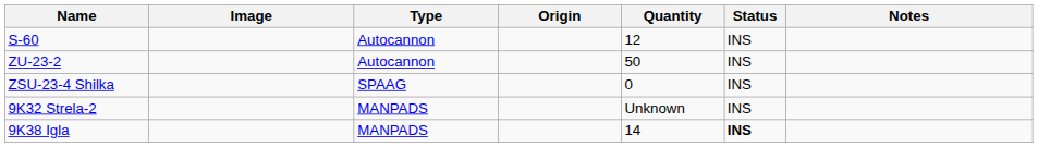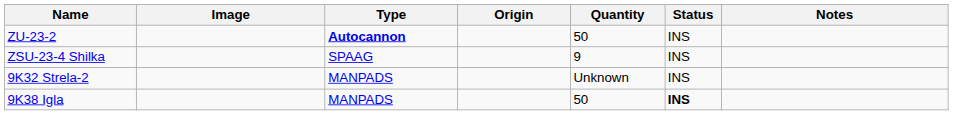- row: S-60 | Autocannon | 12 | INS
ZU-23-2 | Type: normal -> bold
ZSU-23-4 Shilka | Quantity: 0 -> 9
9K38 Igla | Quantity: 14 -> 50
